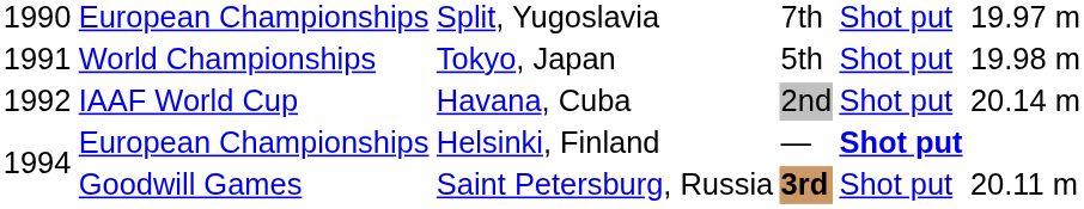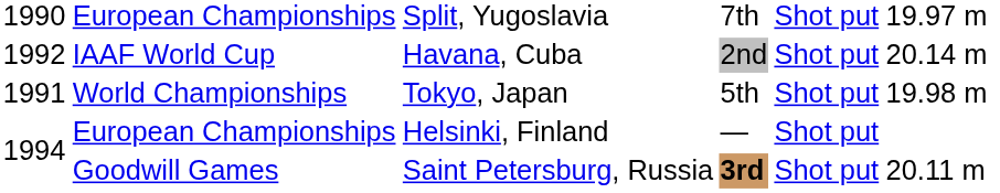rows swapped: World Championships <-> IAAF World Cup
European Championships / Helsinki, Finland | column 5: bold -> normal
